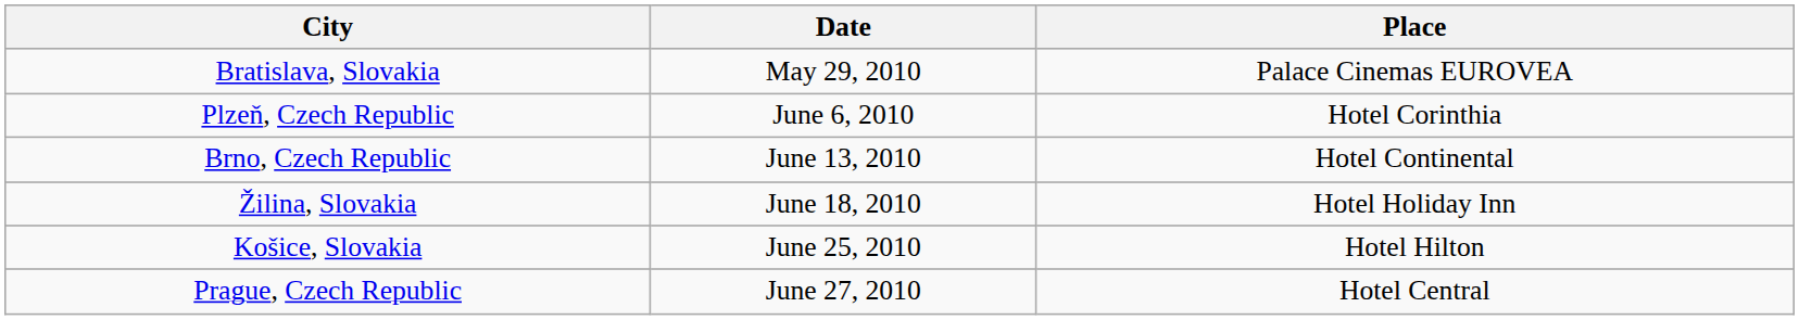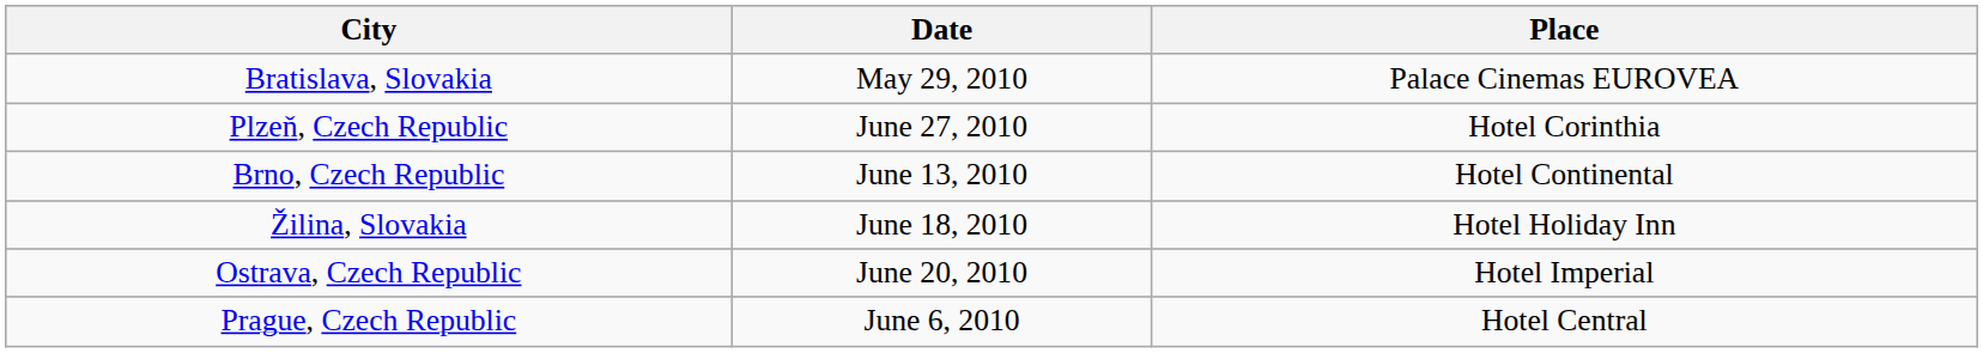Plzeň, Czech Republic | Date: June 6, 2010 -> June 27, 2010
+ row: Ostrava, Czech Republic | June 20, 2010 | Hotel Imperial
- row: Košice, Slovakia | June 25, 2010 | Hotel Hilton
Prague, Czech Republic | Date: June 27, 2010 -> June 6, 2010
